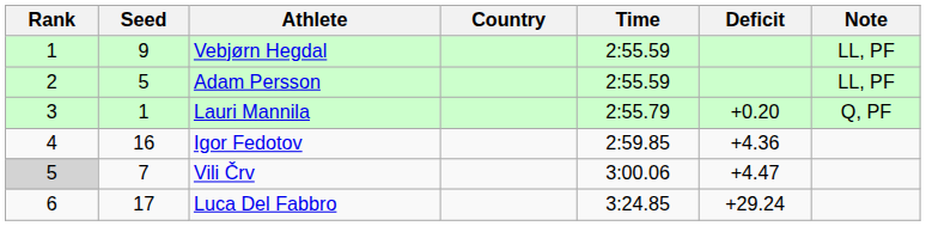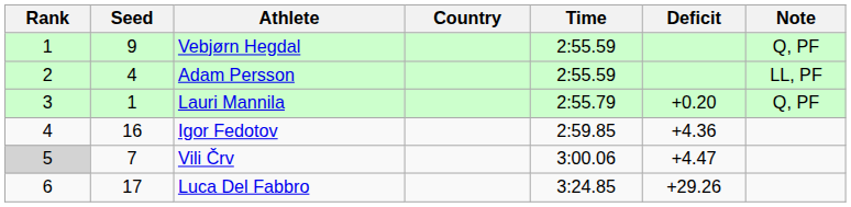Vebjørn Hegdal | Note: LL, PF -> Q, PF
Adam Persson | Seed: 5 -> 4
Luca Del Fabbro | Deficit: +29.24 -> +29.26
